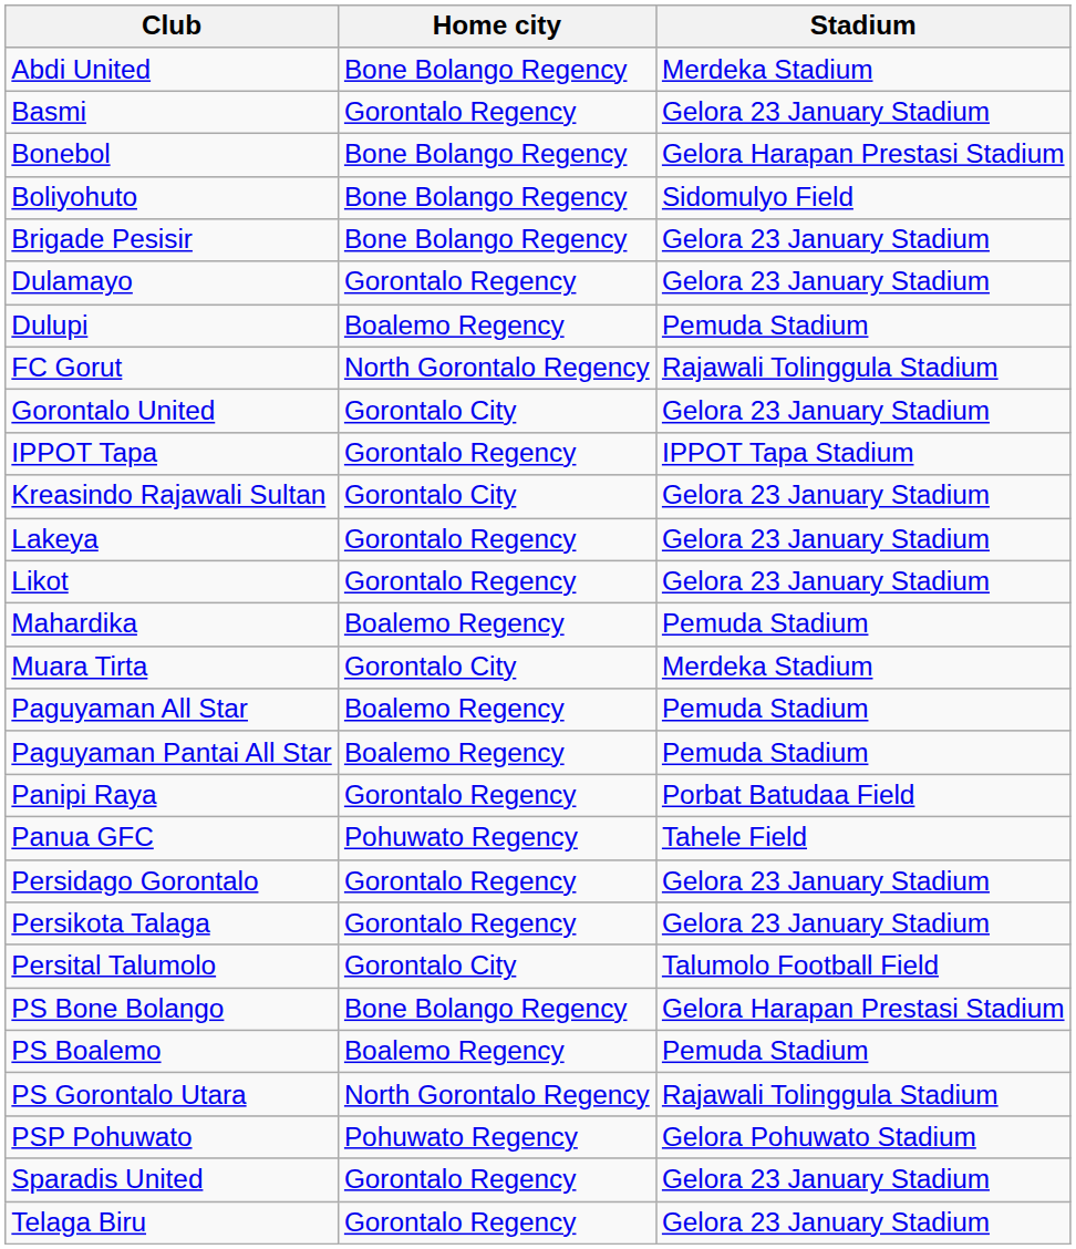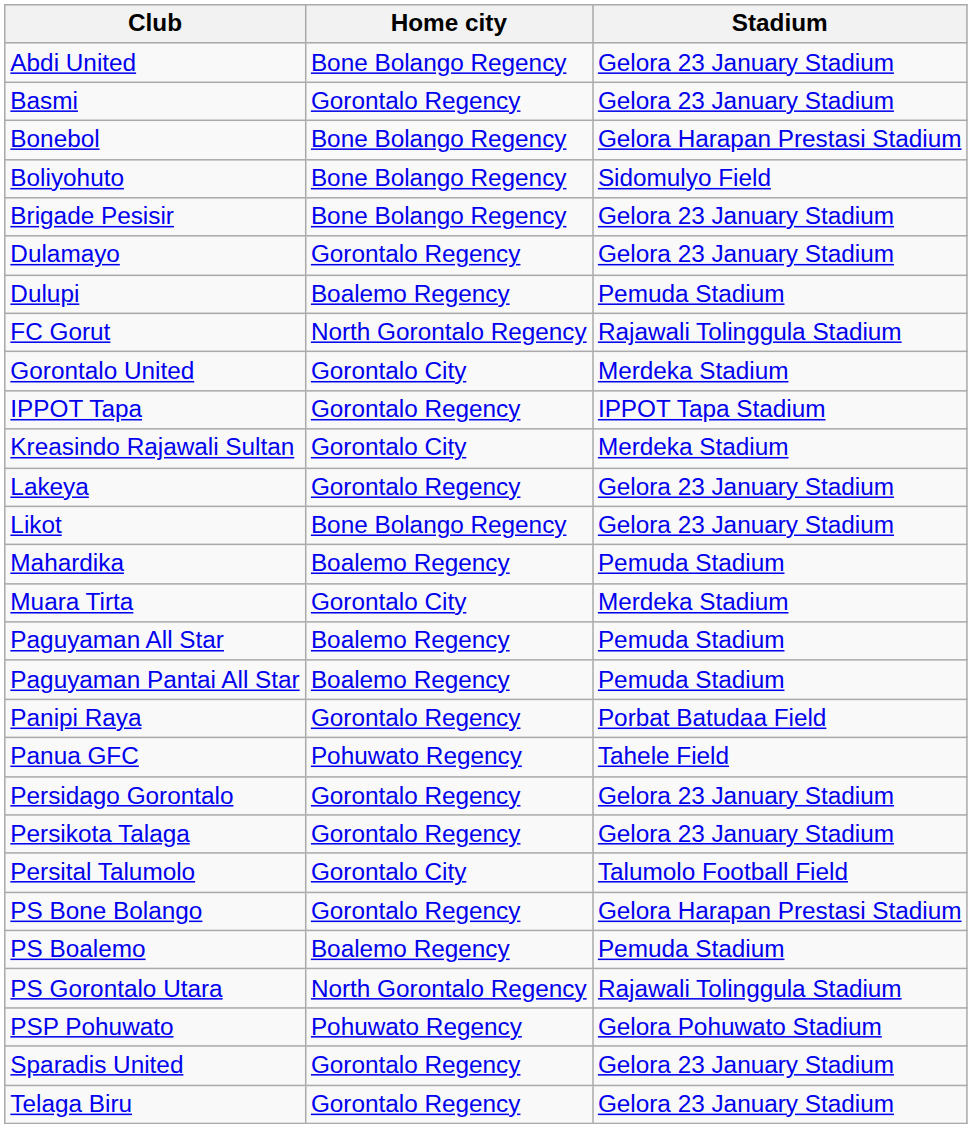Abdi United | Stadium: Merdeka Stadium -> Gelora 23 January Stadium
Gorontalo United | Stadium: Gelora 23 January Stadium -> Merdeka Stadium
Kreasindo Rajawali Sultan | Stadium: Gelora 23 January Stadium -> Merdeka Stadium
Likot | Home city: Gorontalo Regency -> Bone Bolango Regency
PS Bone Bolango | Home city: Bone Bolango Regency -> Gorontalo Regency
